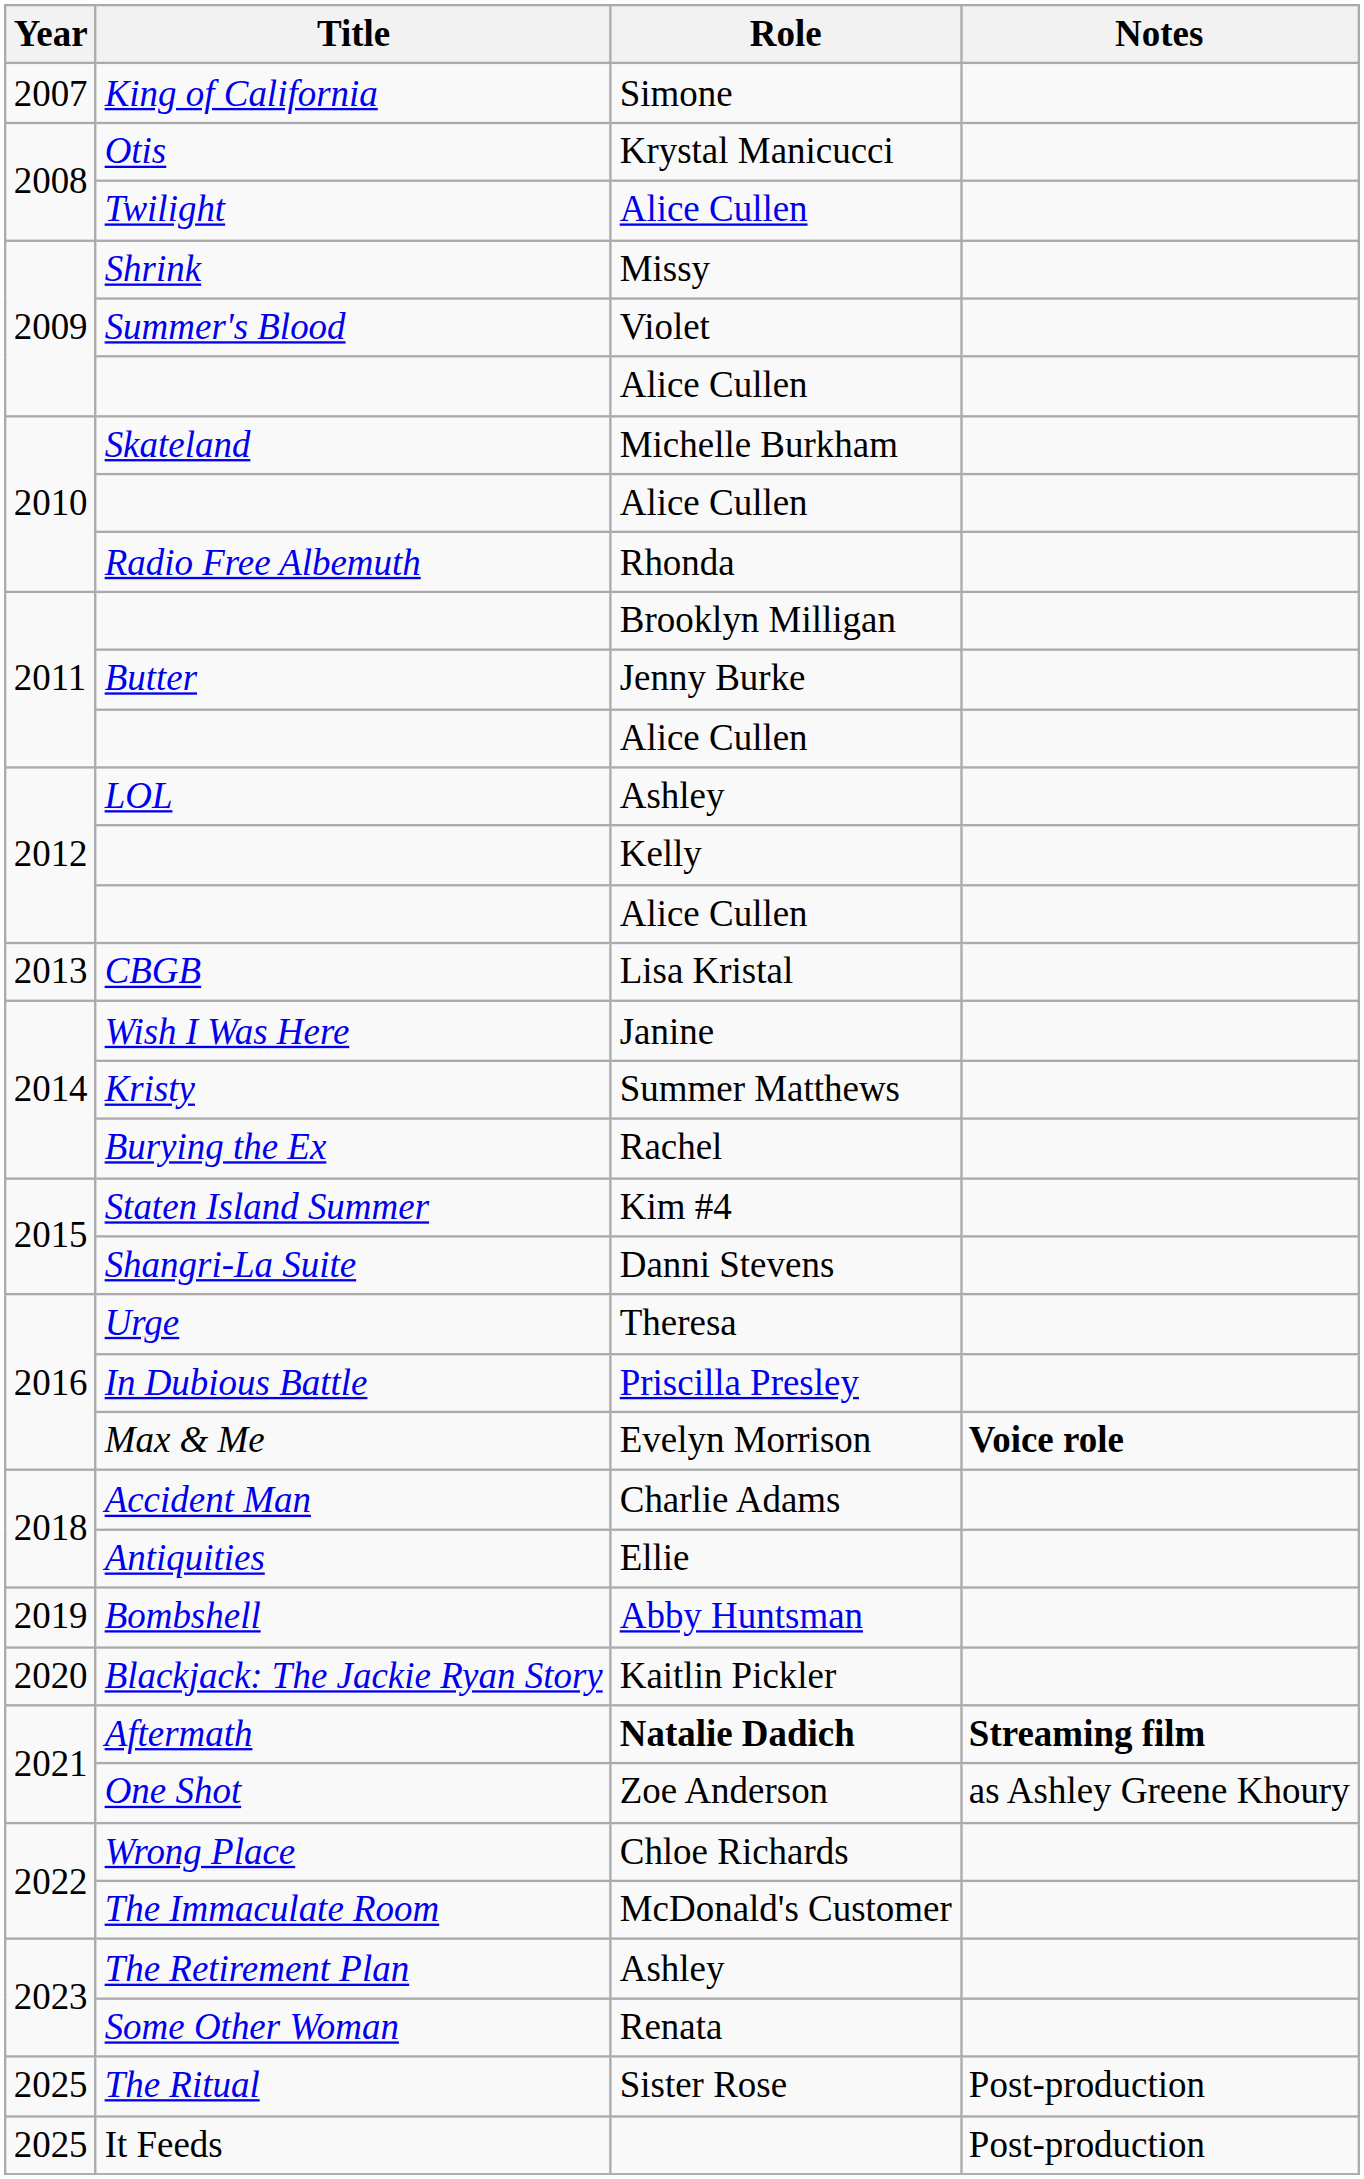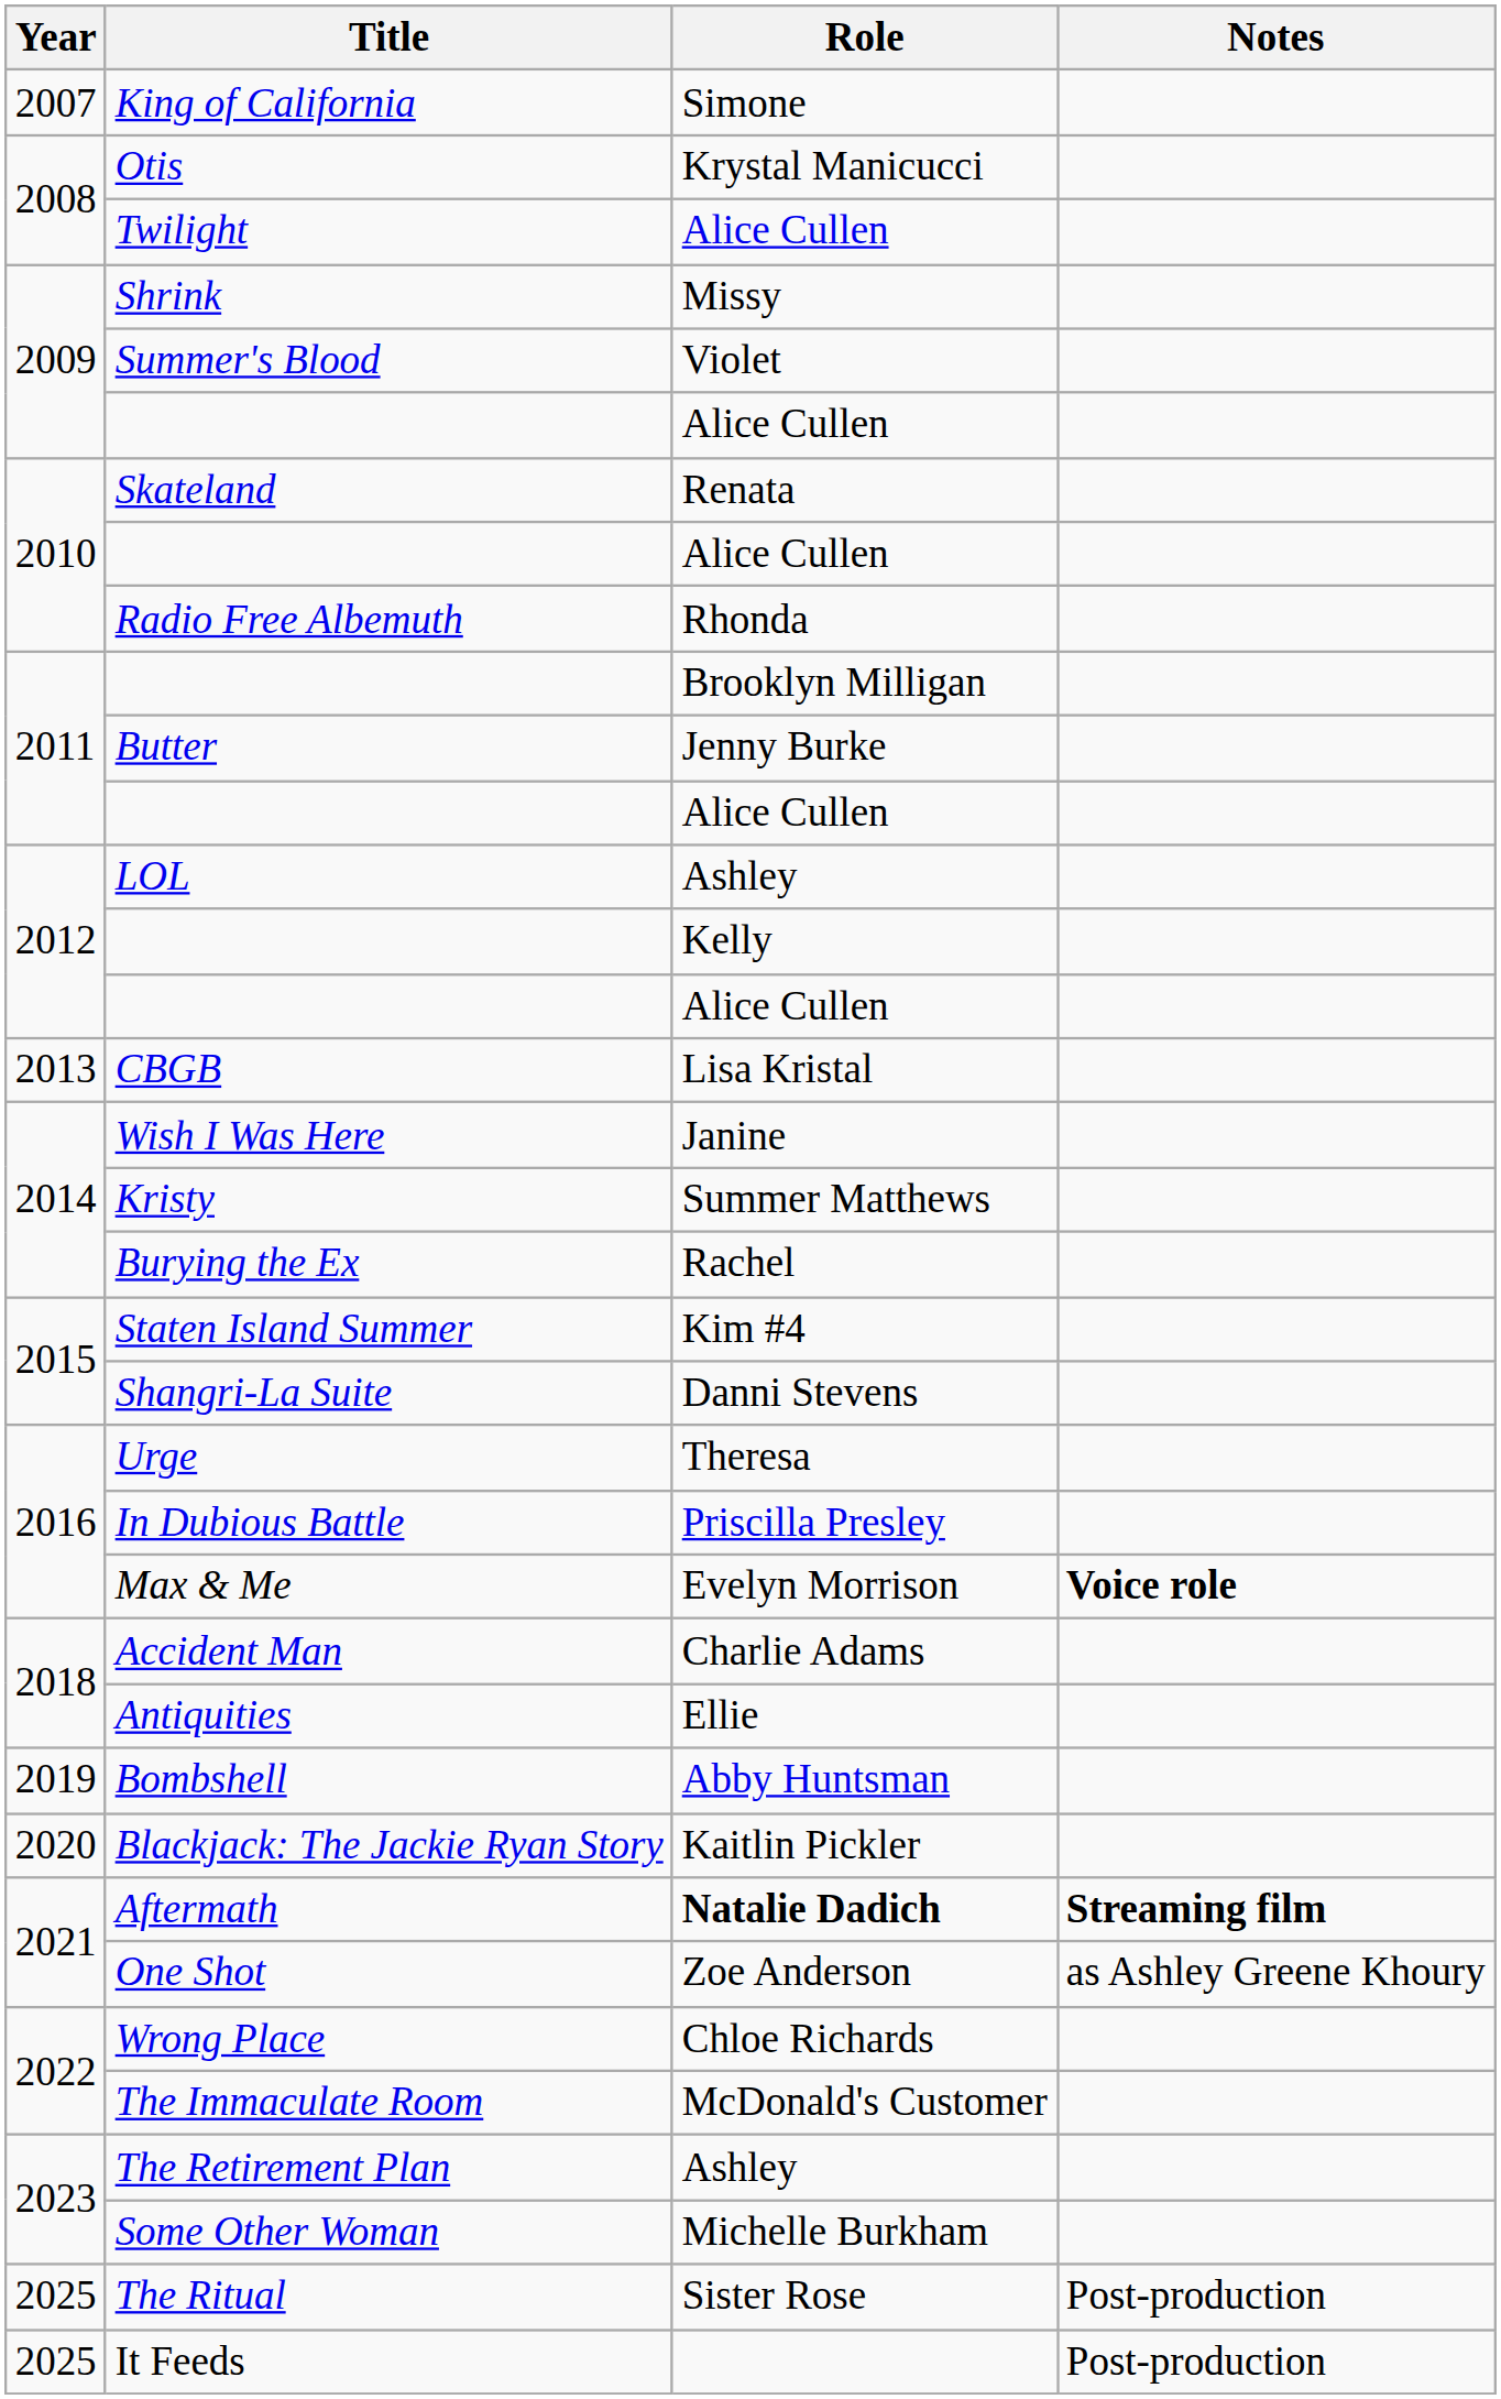Skateland | Role: Michelle Burkham -> Renata
Some Other Woman | Role: Renata -> Michelle Burkham
